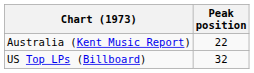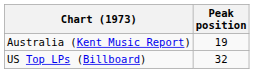Australia (Kent Music Report) | Peak position: 22 -> 19
